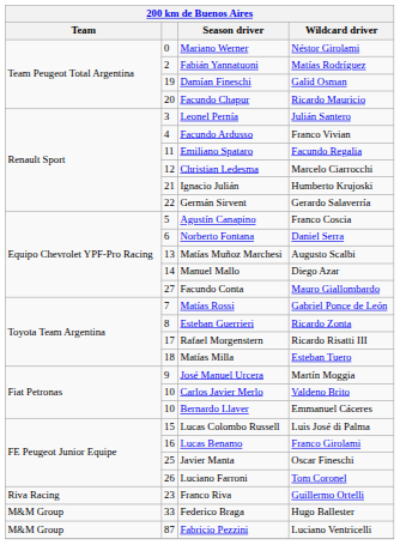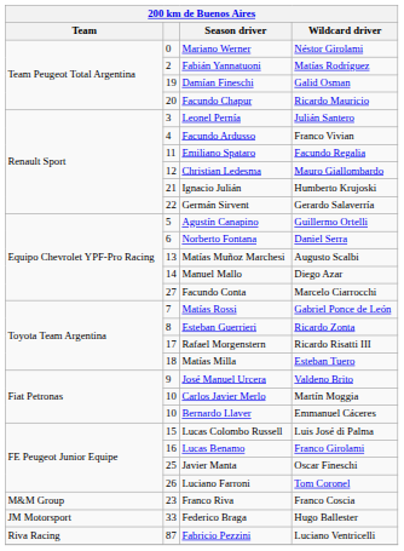Christian Ledesma | Wildcard driver: Marcelo Ciarrocchi -> Mauro Giallombardo
Agustín Canapino | Wildcard driver: Franco Coscia -> Guillermo Ortelli
Facundo Conta | Wildcard driver: Mauro Giallombardo -> Marcelo Ciarrocchi
José Manuel Urcera | Wildcard driver: Martín Moggia -> Valdeno Brito
Carlos Javier Merlo | Wildcard driver: Valdeno Brito -> Martín Moggia
Franco Riva | Team: Riva Racing -> M&M Group
Franco Riva | Wildcard driver: Guillermo Ortelli -> Franco Coscia
Federico Braga | Team: M&M Group -> JM Motorsport
Fabricio Pezzini | Team: M&M Group -> Riva Racing
